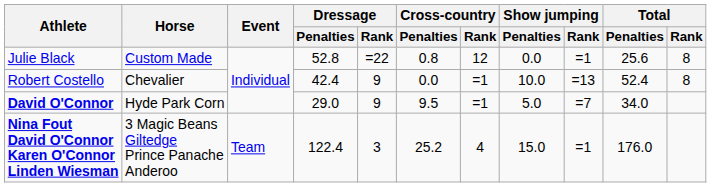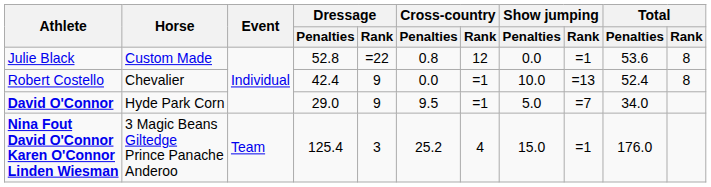Julie Black | Total / Penalties: 25.6 -> 53.6
Nina Fout David O'Connor Karen O'Connor Linden Wiesman | Dressage / Penalties: 122.4 -> 125.4
